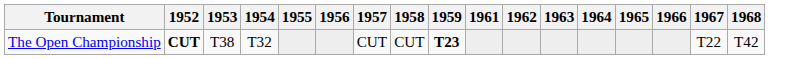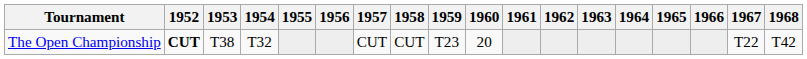+ column: 1960 | 20
The Open Championship | 1959: bold -> normal
